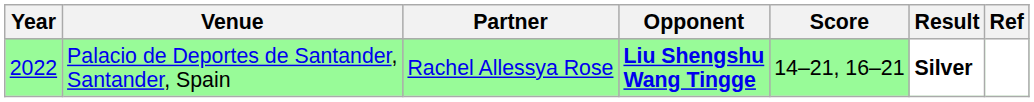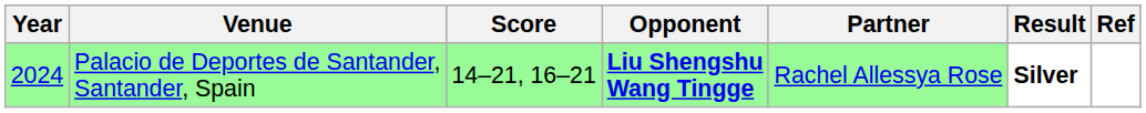columns swapped: Partner <-> Score
Palacio de Deportes de Santander, Santander, Spain | Year: 2022 -> 2024
